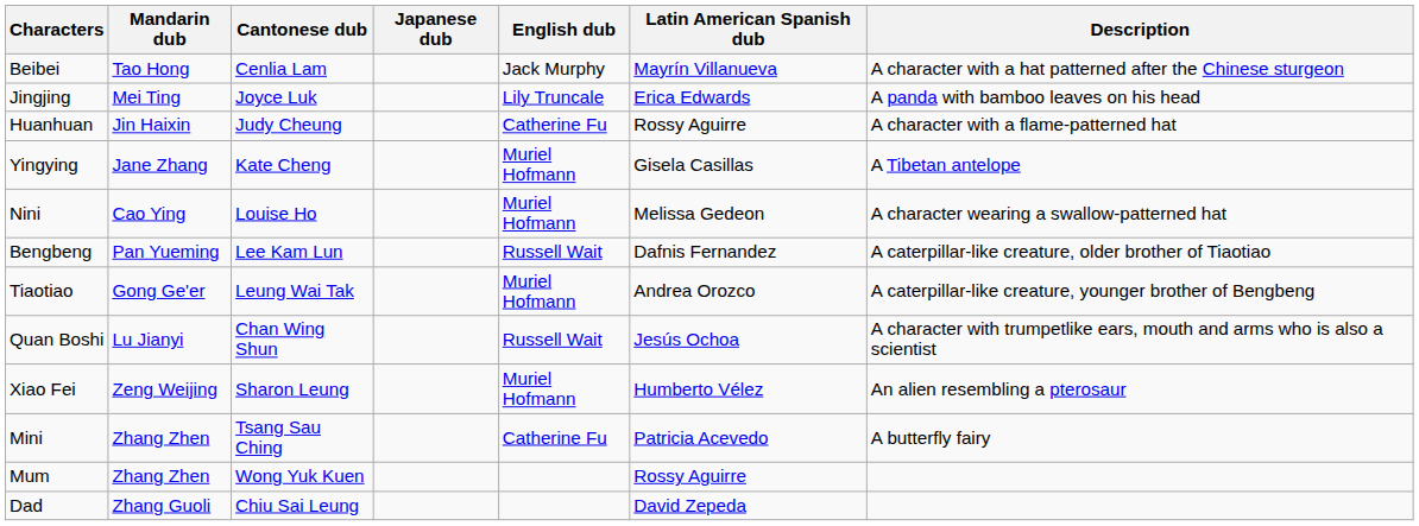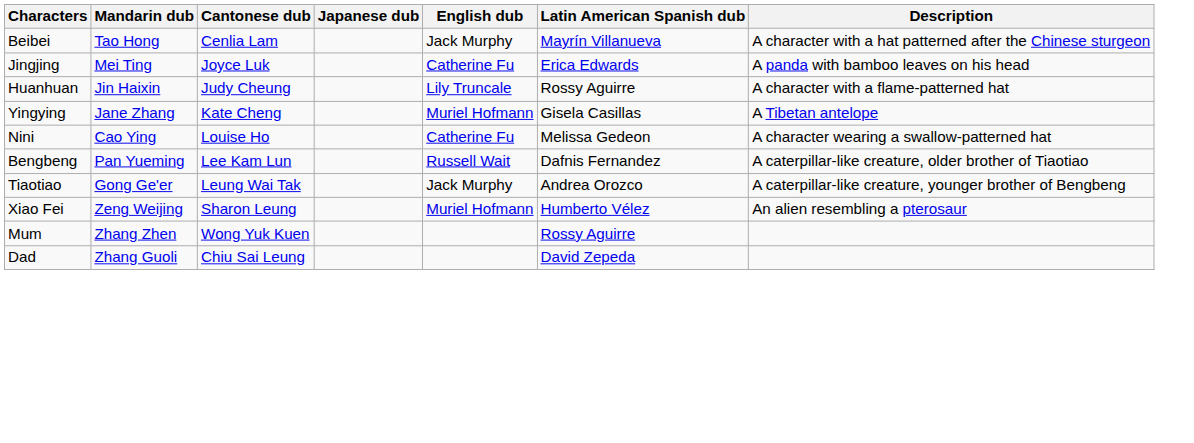Jingjing | English dub: Lily Truncale -> Catherine Fu
Huanhuan | English dub: Catherine Fu -> Lily Truncale
Nini | English dub: Muriel Hofmann -> Catherine Fu
Tiaotiao | English dub: Muriel Hofmann -> Jack Murphy
- row: Quan Boshi | Lu Jianyi | Chan Wing Shun | Russell Wait | Jesús Ochoa | A character with trumpetlike ears, mouth and arms who is also a scientist
- row: Mini | Zhang Zhen | Tsang Sau Ching | Catherine Fu | Patricia Acevedo | A butterfly fairy
